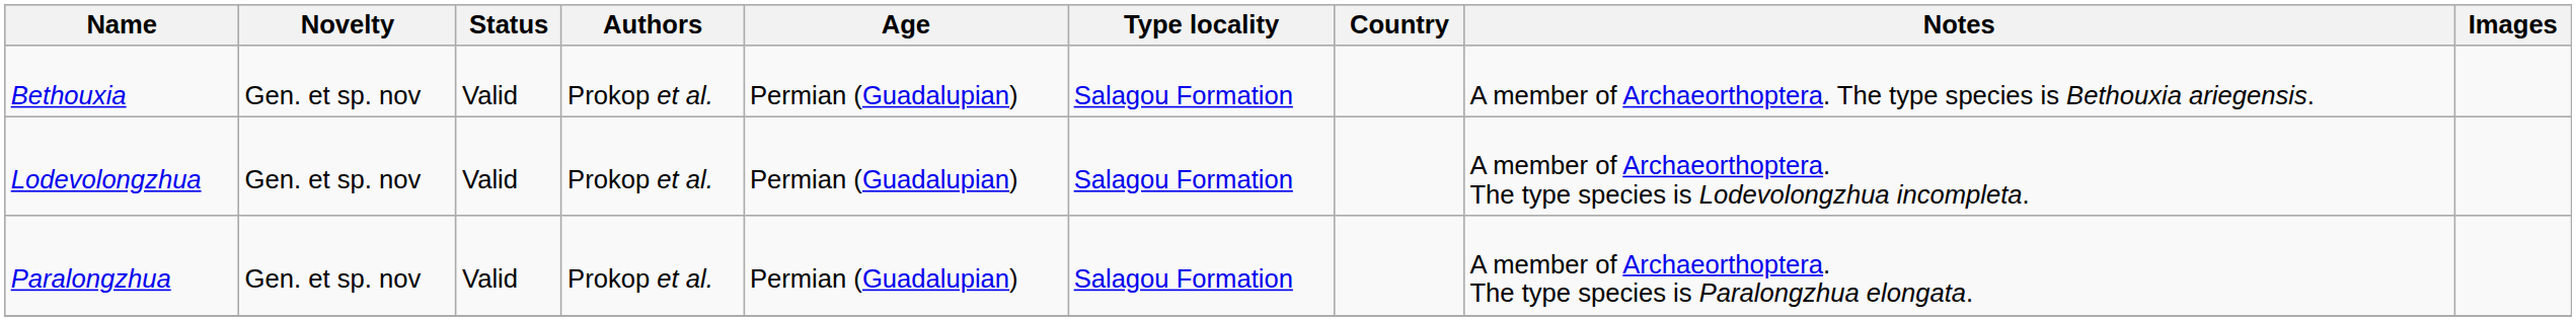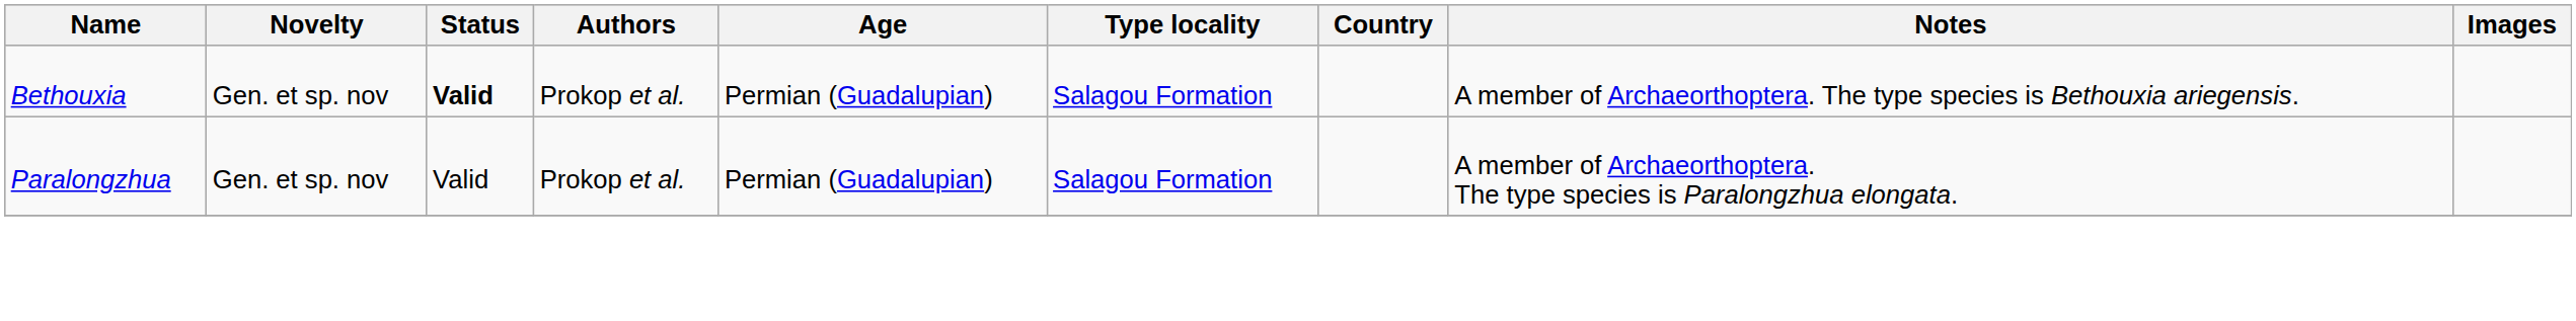Bethouxia | Status: normal -> bold
- row: Lodevolongzhua | Gen. et sp. nov | Valid | Prokop et al. | Permian (Guadalupian) | Salagou Formation | A member of Archaeorthoptera. The type species is Lodevolongzhua incompleta.
